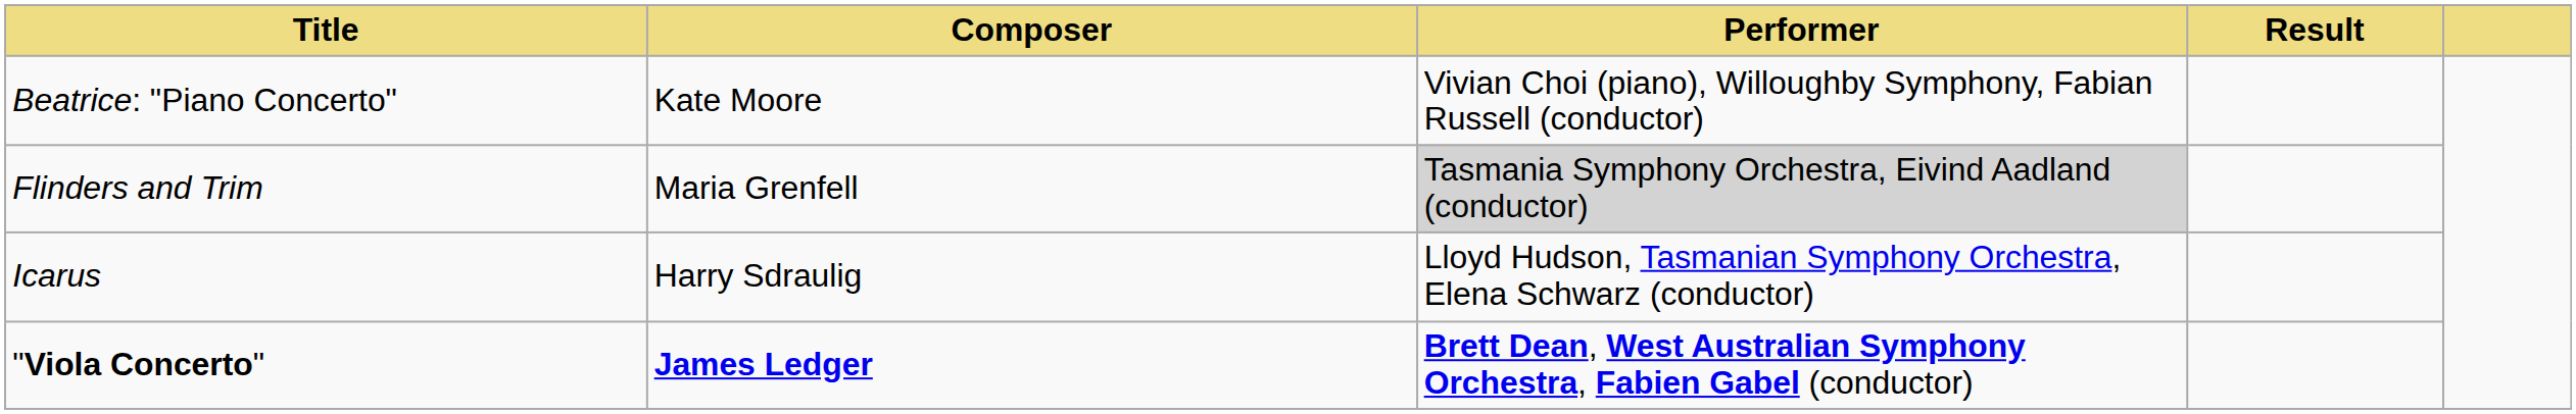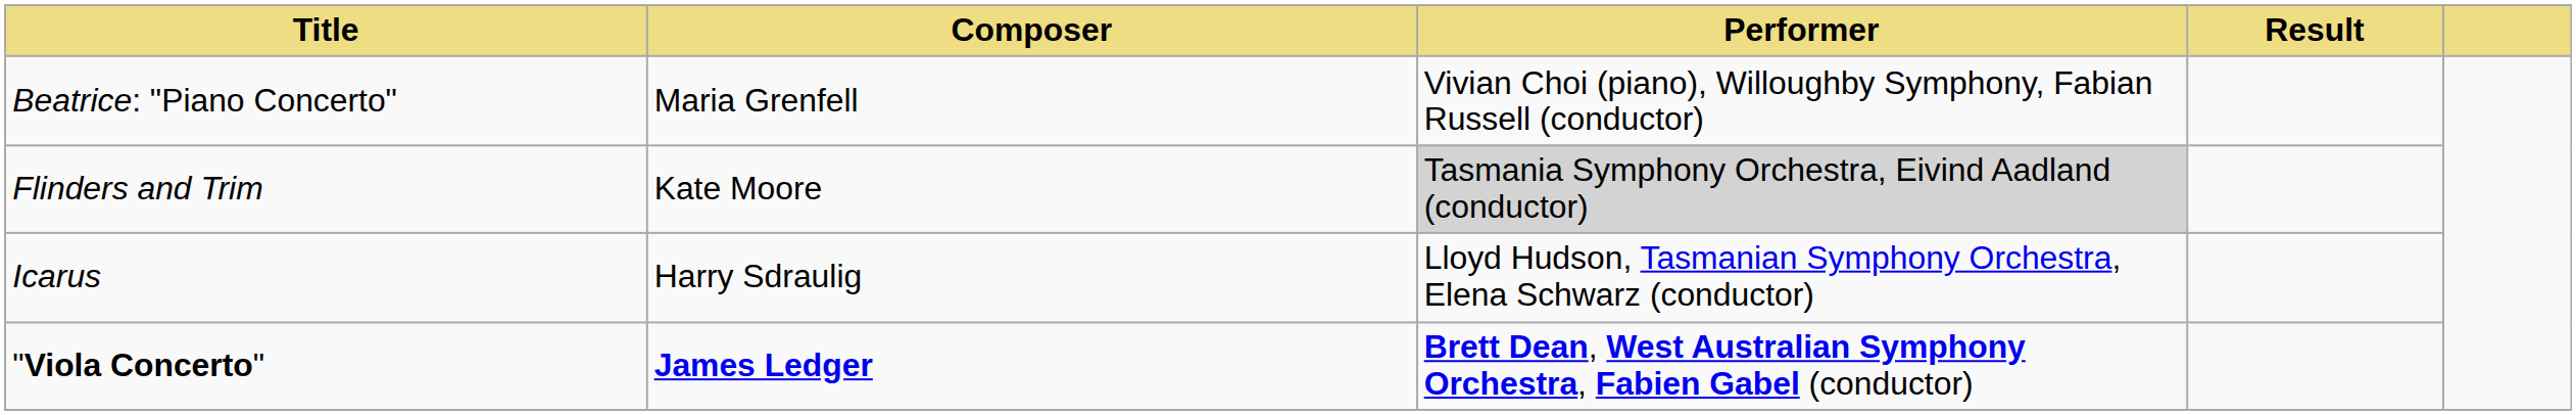Beatrice: "Piano Concerto" | Composer: Kate Moore -> Maria Grenfell
Flinders and Trim | Composer: Maria Grenfell -> Kate Moore
